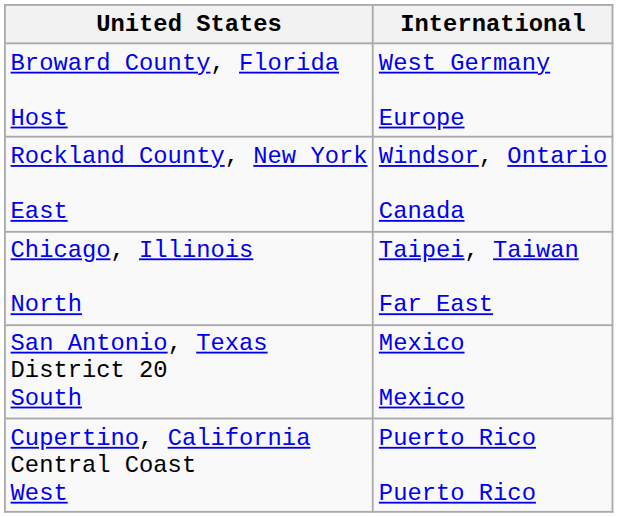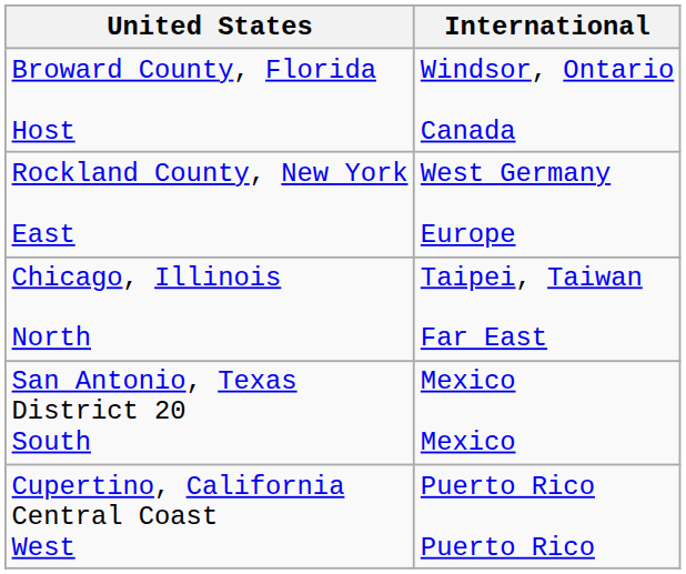Broward County, Florida Host | International: West Germany Europe -> Windsor, Ontario Canada
Rockland County, New York East | International: Windsor, Ontario Canada -> West Germany Europe
